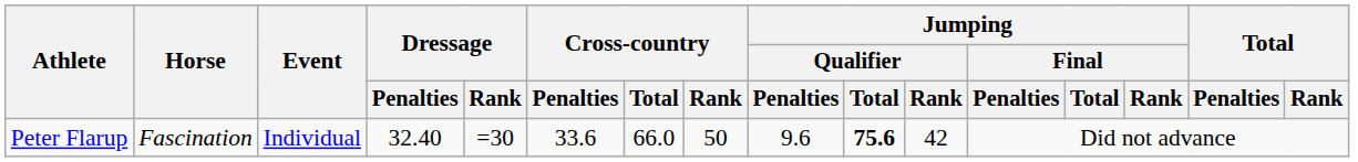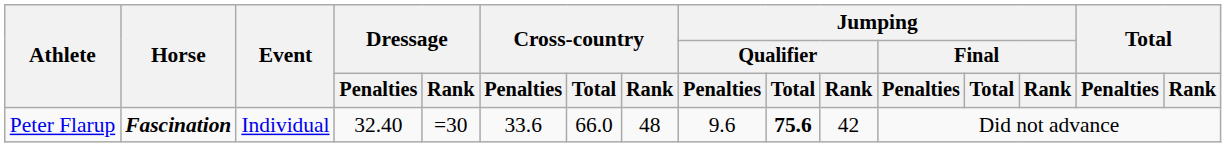Peter Flarup | Horse: normal -> bold
Peter Flarup | Cross-country / Rank: 50 -> 48
